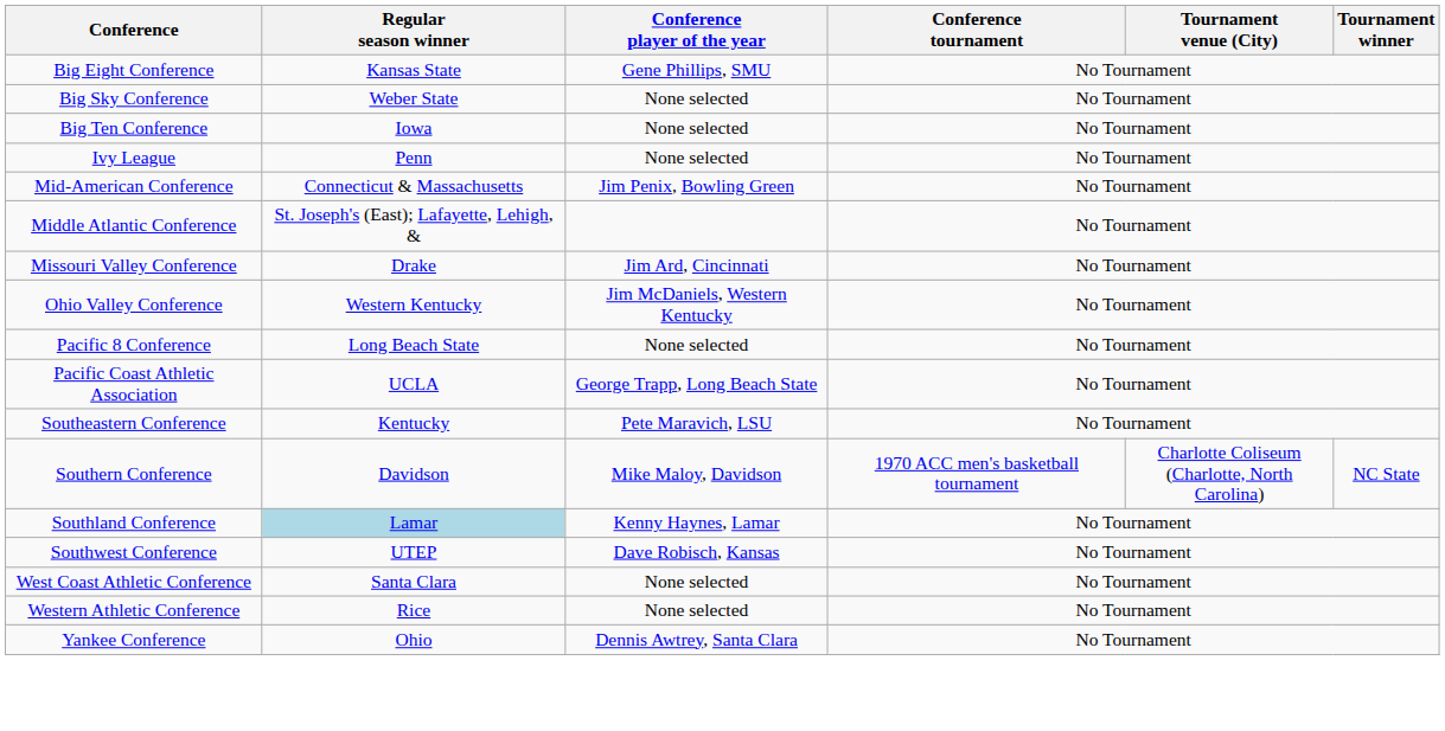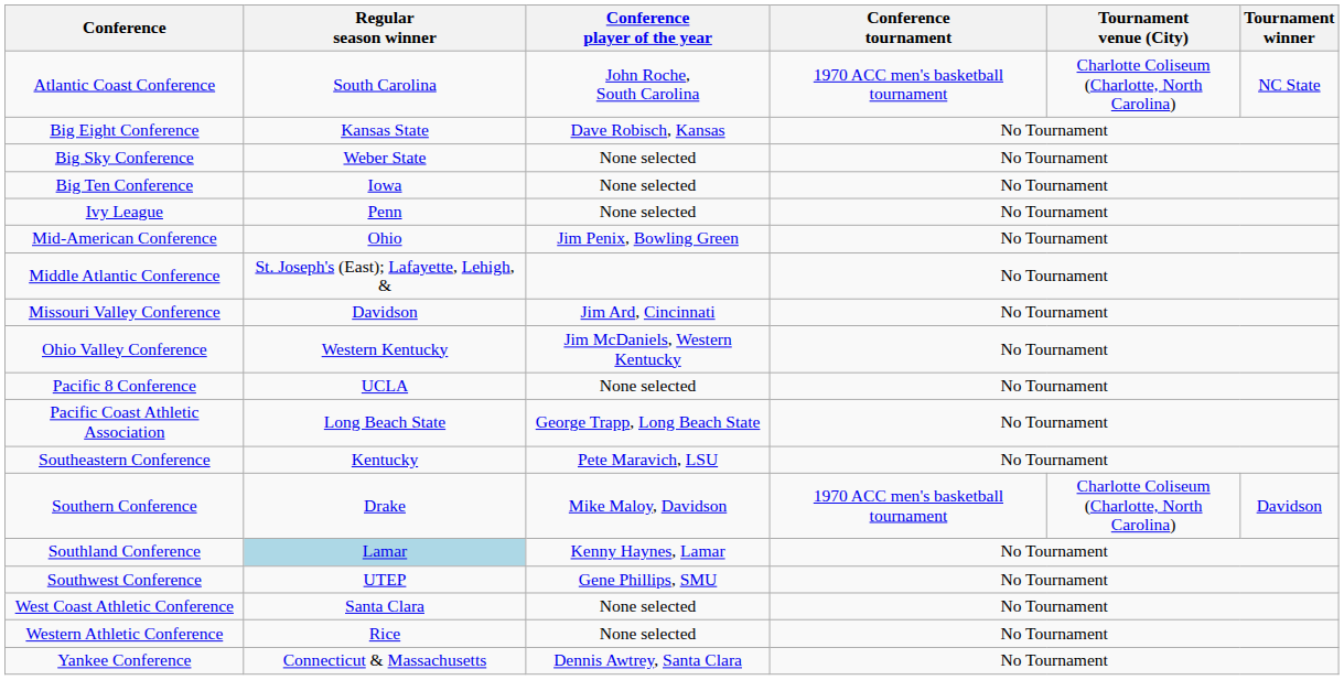+ row: Atlantic Coast Conference | South Carolina | John Roche, South Carolina | 1970 ACC men's basketball tournament | Charlotte Coliseum (Charlotte, North Carolina) | NC State
Big Eight Conference | Conference player of the year: Gene Phillips, SMU -> Dave Robisch, Kansas
Mid-American Conference | Regular season winner: Connecticut & Massachusetts -> Ohio
Missouri Valley Conference | Regular season winner: Drake -> Davidson
Pacific 8 Conference | Regular season winner: Long Beach State -> UCLA
Pacific Coast Athletic Association | Regular season winner: UCLA -> Long Beach State
Southern Conference | Regular season winner: Davidson -> Drake
Southern Conference | Tournament winner: NC State -> Davidson
Southwest Conference | Conference player of the year: Dave Robisch, Kansas -> Gene Phillips, SMU
Yankee Conference | Regular season winner: Ohio -> Connecticut & Massachusetts
